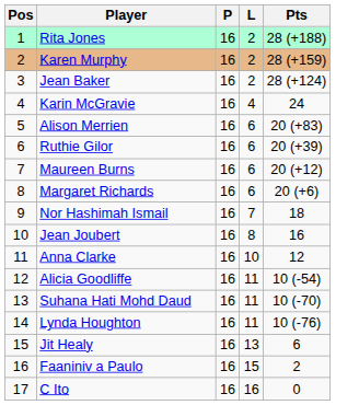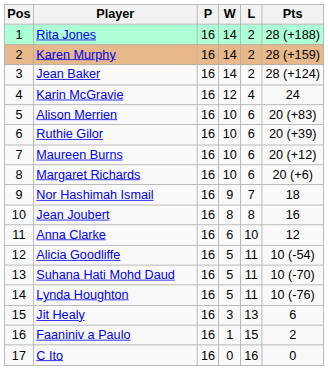+ column: W | 14 | 14 | 14 | 12 | 10 | 10 | 10 | 10 | 9 | 8 | 6 | 5 | 5 | 5 | 3 | 1 | 0
